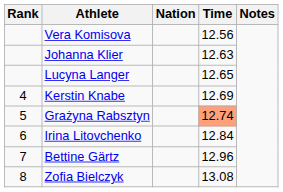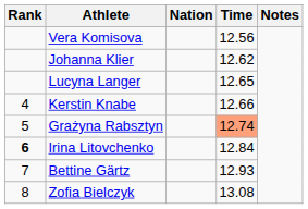Johanna Klier | Time: 12.63 -> 12.62
Kerstin Knabe | Time: 12.69 -> 12.66
Irina Litovchenko | Rank: normal -> bold
Bettine Gärtz | Time: 12.96 -> 12.93
